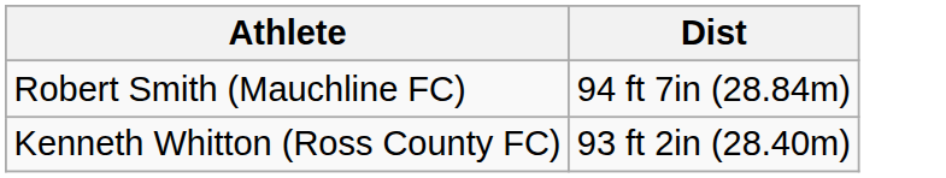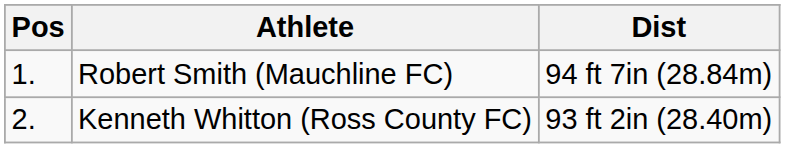+ column: Pos | 1. | 2.
